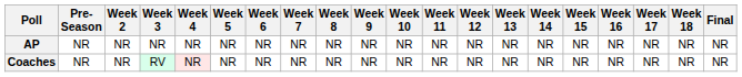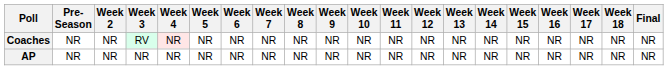rows swapped: AP <-> Coaches
